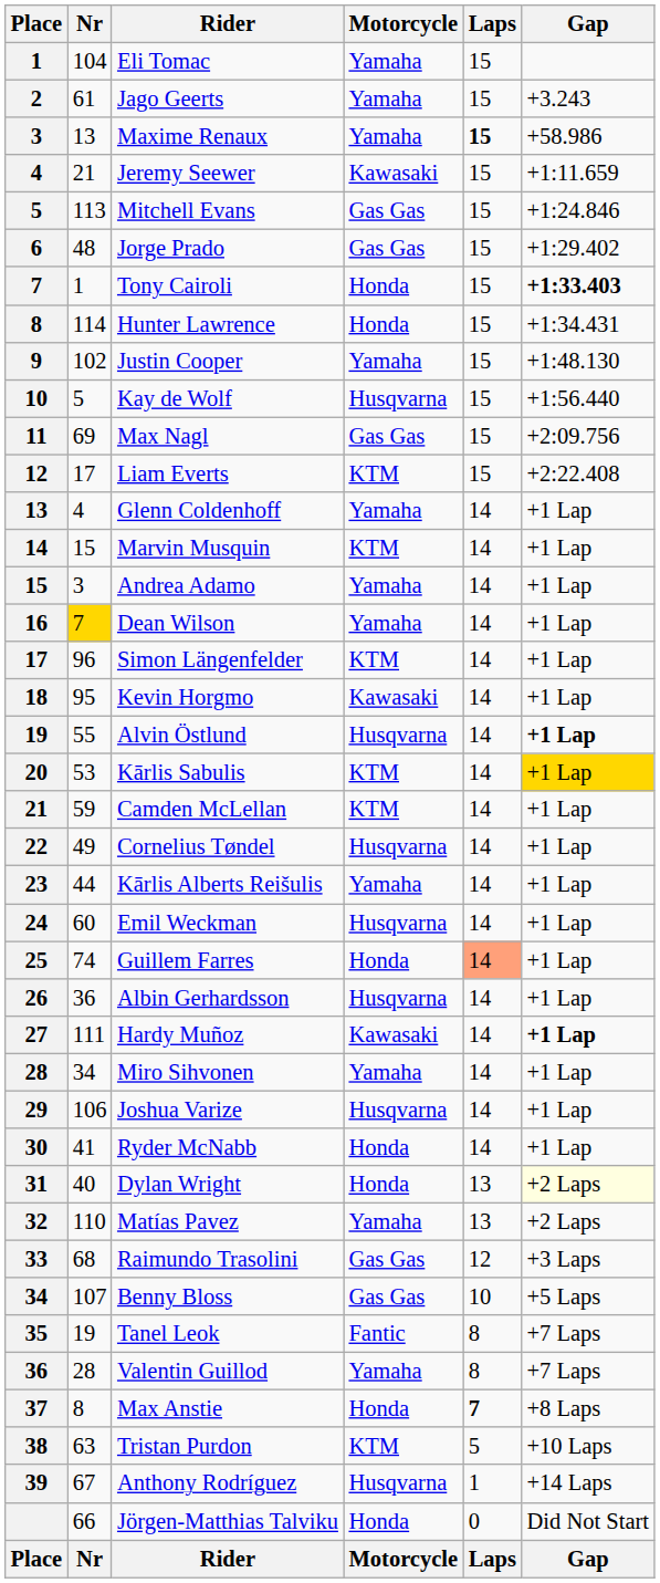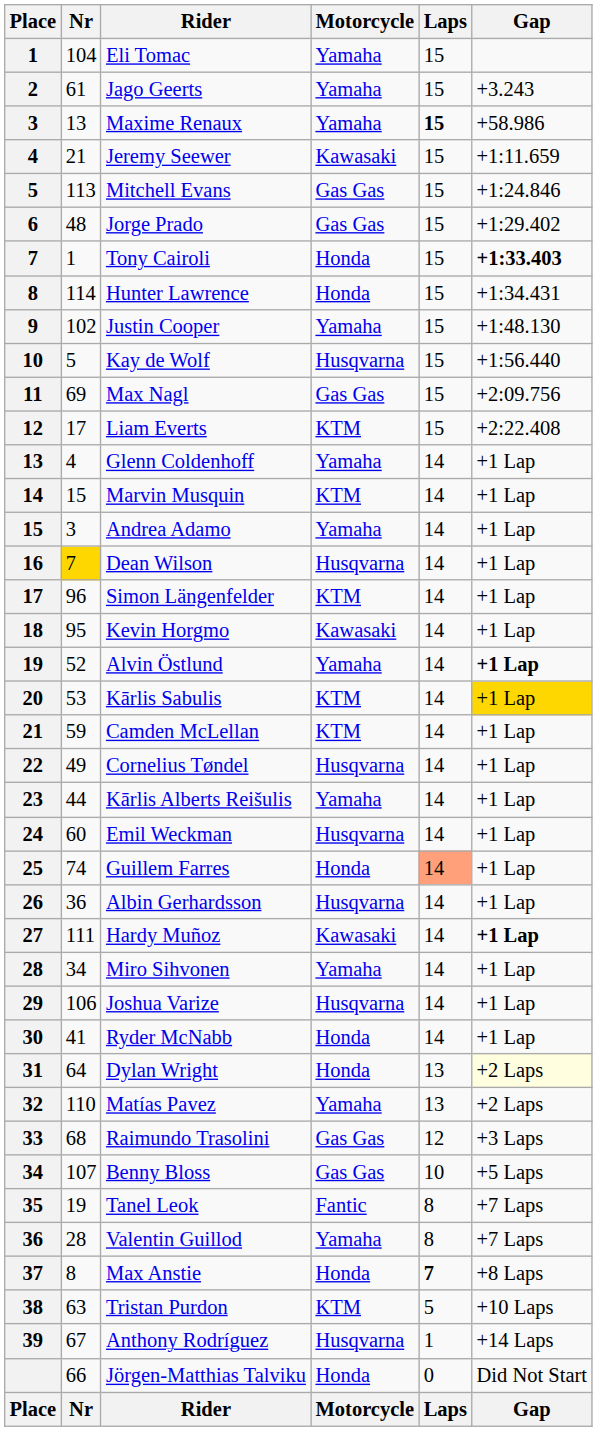Dean Wilson | Motorcycle: Yamaha -> Husqvarna
Alvin Östlund | Nr: 55 -> 52
Alvin Östlund | Motorcycle: Husqvarna -> Yamaha
Dylan Wright | Nr: 40 -> 64
